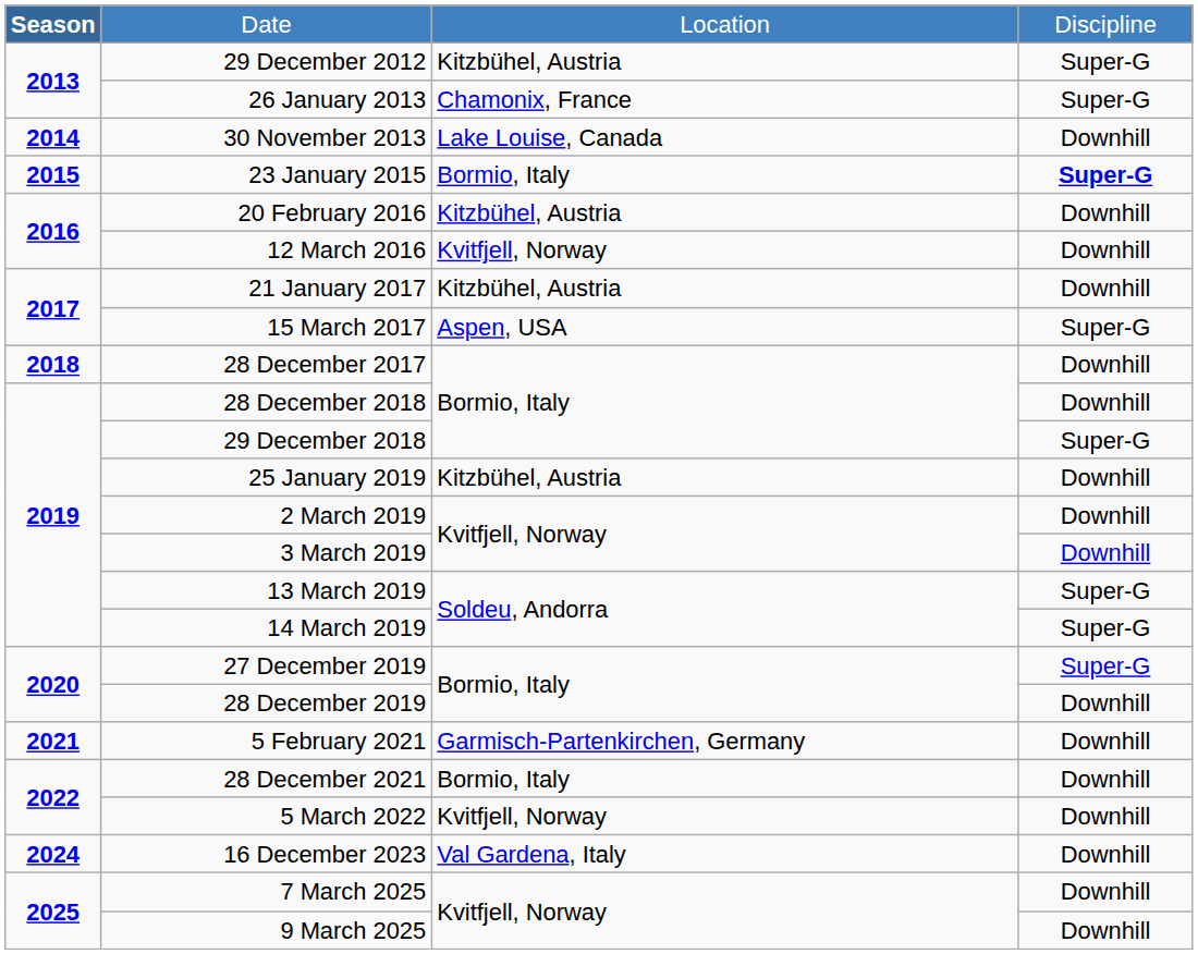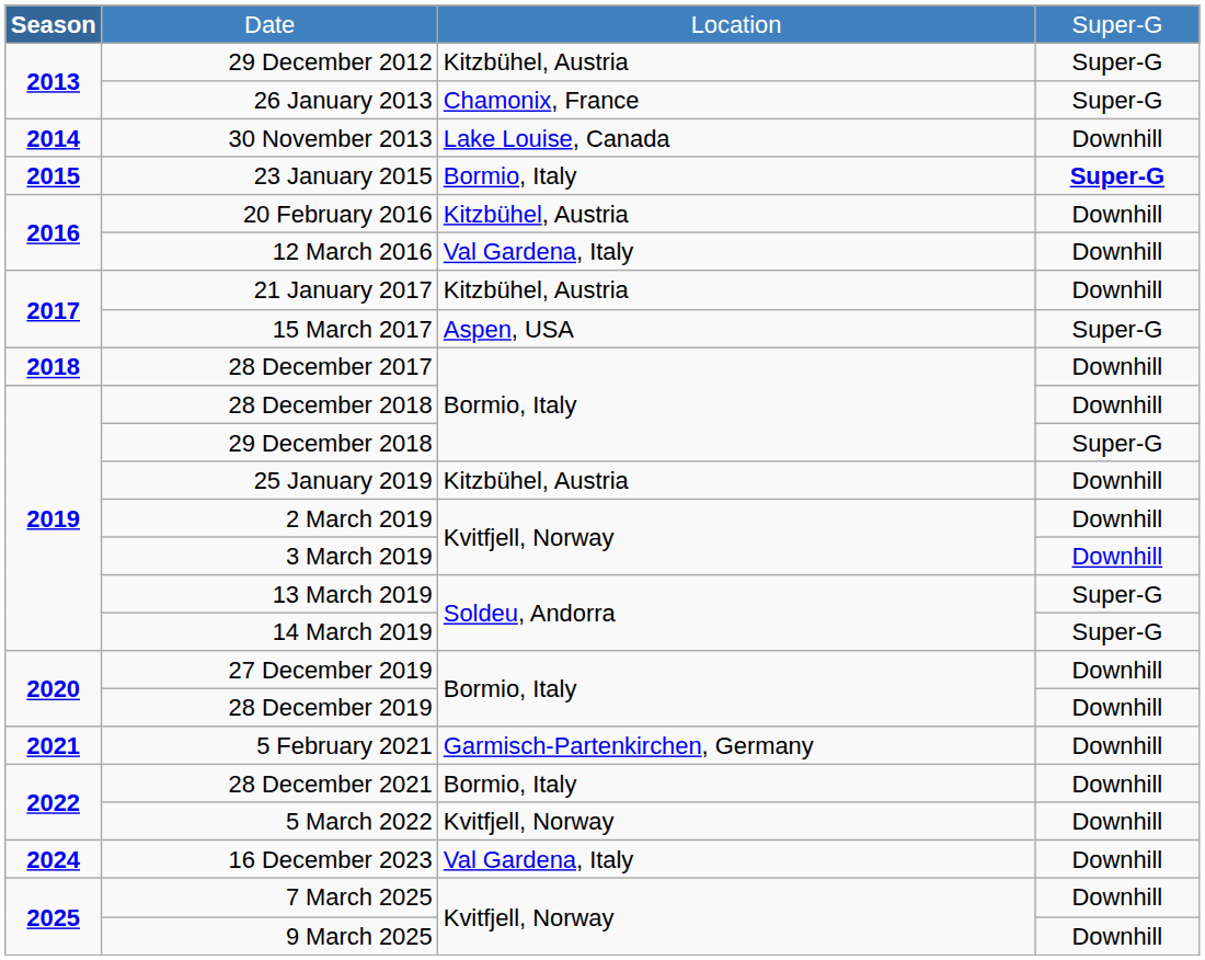Date | column 4: Discipline -> Super-G
12 March 2016 | column 3: Kvitfjell, Norway -> Val Gardena, Italy
27 December 2019 | column 4: Super-G -> Downhill
